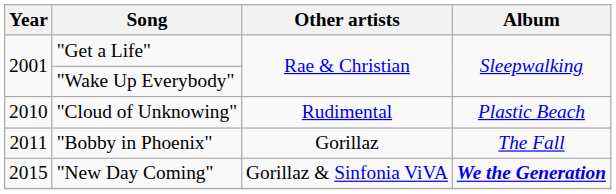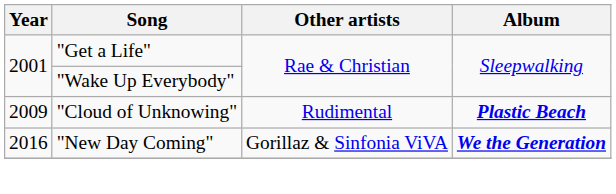"Cloud of Unknowing" | Year: 2010 -> 2009
"Cloud of Unknowing" | Album: normal -> bold
- row: 2011 | "Bobby in Phoenix" | Gorillaz | The Fall
"New Day Coming" | Year: 2015 -> 2016
